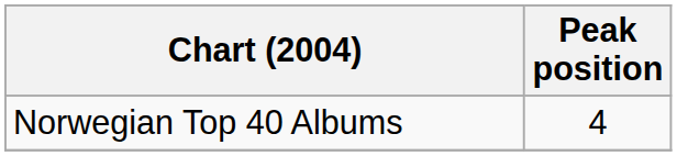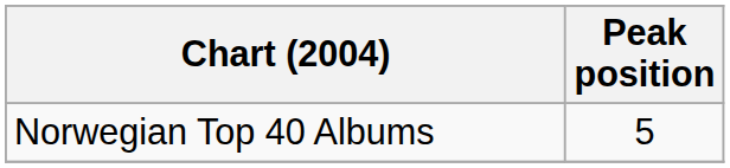Norwegian Top 40 Albums | Peak position: 4 -> 5
